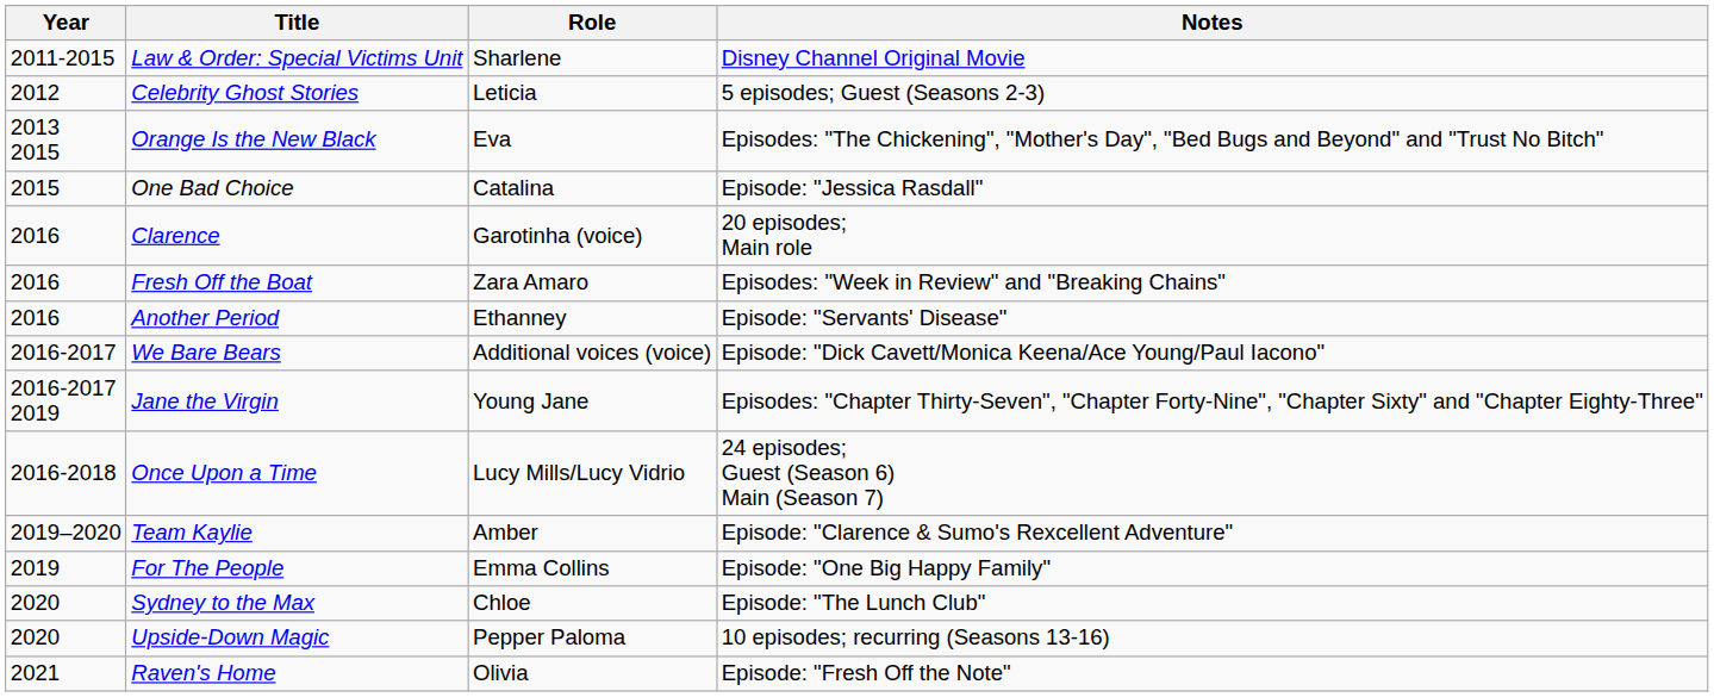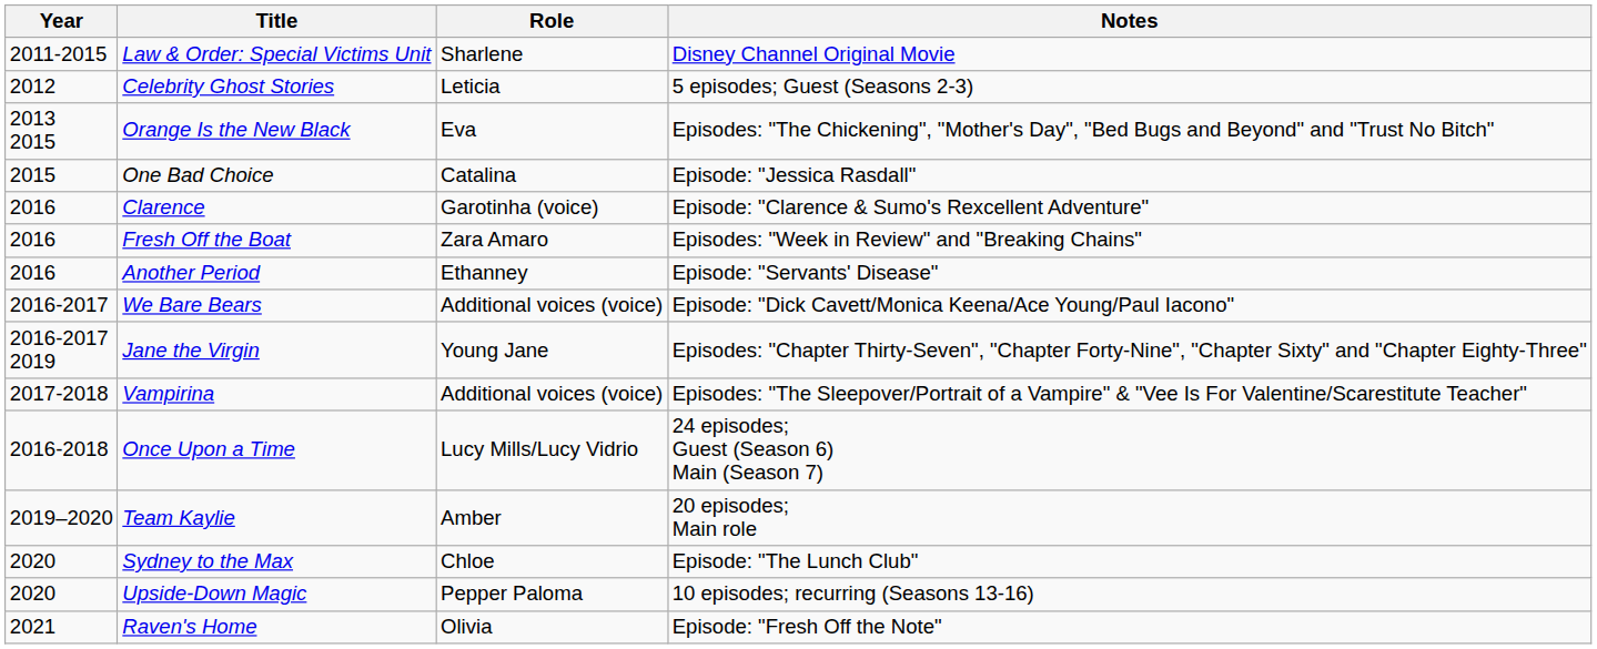Clarence | Notes: 20 episodes; Main role -> Episode: "Clarence & Sumo's Rexcellent Adventure"
+ row: 2017-2018 | Vampirina | Additional voices (voice) | Episodes: "The Sleepover/Portrait of a Vampire" & "Vee Is For Valentine/Scarestitute Teacher"
Team Kaylie | Notes: Episode: "Clarence & Sumo's Rexcellent Adventure" -> 20 episodes; Main role
- row: 2019 | For The People | Emma Collins | Episode: "One Big Happy Family"
